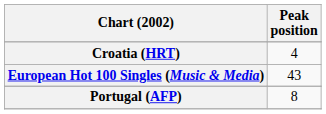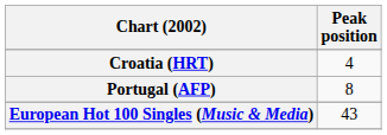rows swapped: European Hot 100 Singles (Music & Media) <-> Portugal (AFP)
